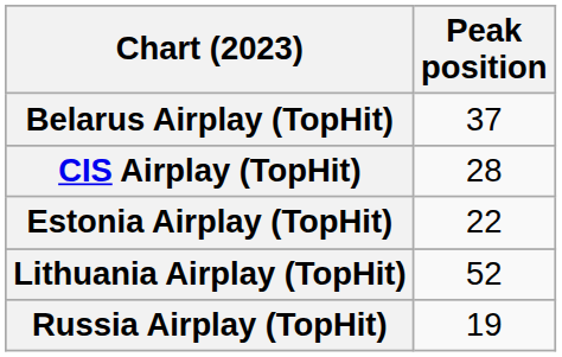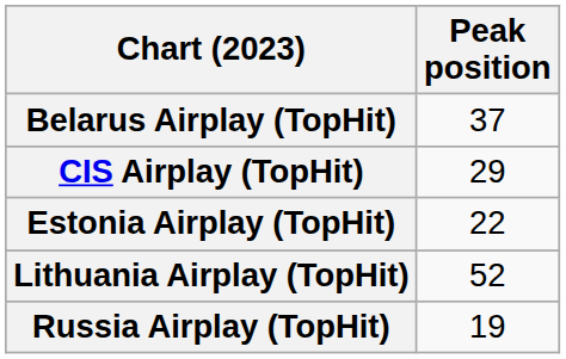CIS Airplay (TopHit) | Peak position: 28 -> 29
